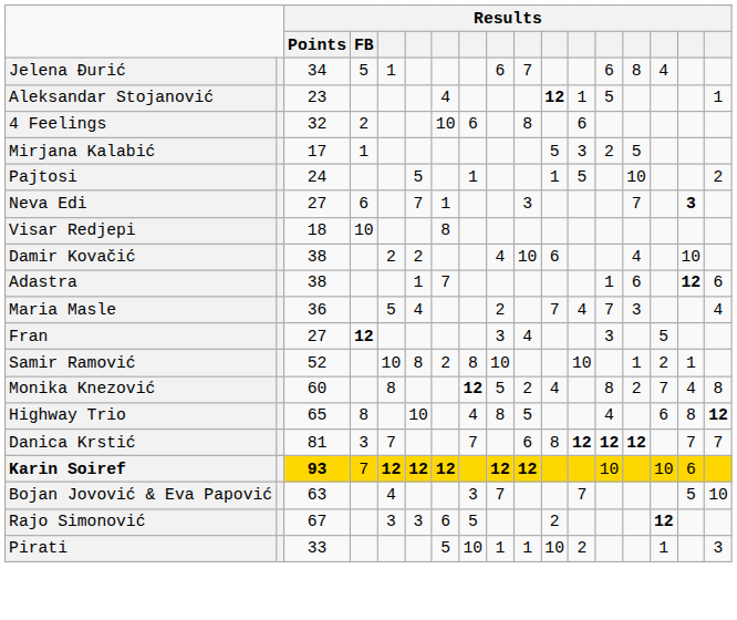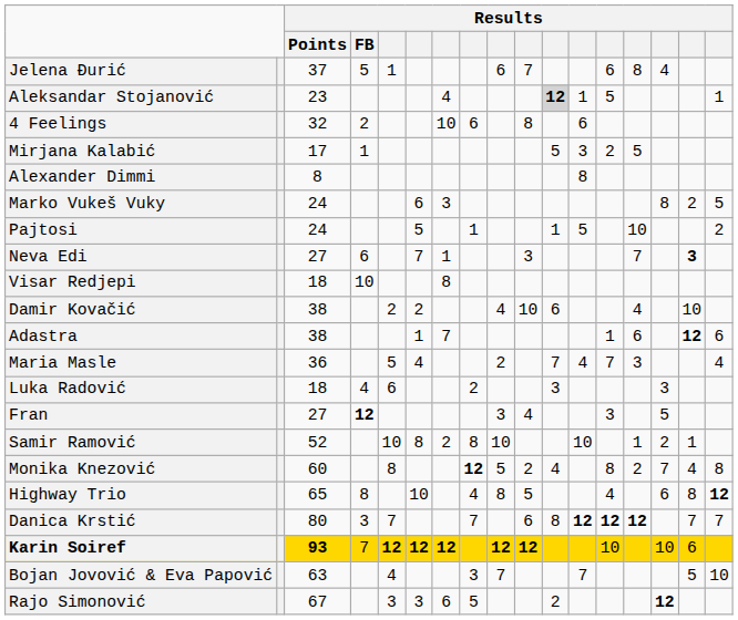Jelena Đurić | Results / Points: 34 -> 37
Aleksandar Stojanović | column 11: no background -> lightgrey background
+ row: Alexander Dimmi | 8 | 8
+ row: Marko Vukeš Vuky | 24 | 6 | 3 | 8 | 2 | 5
+ row: Luka Radović | 18 | 4 | 6 | 2 | 3 | 3
Danica Krstić | Results / Points: 81 -> 80
- row: Pirati | 33 | 5 | 10 | 1 | 1 | 10 | 2 | 1 | 3
